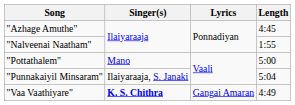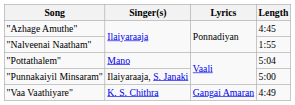"Pottathalem" | Length: 5:00 -> 5:04
"Punnakaiyil Minsaram" | Length: 5:04 -> 5:00
"Vaa Vaathiyare" | Singer(s): bold -> normal
